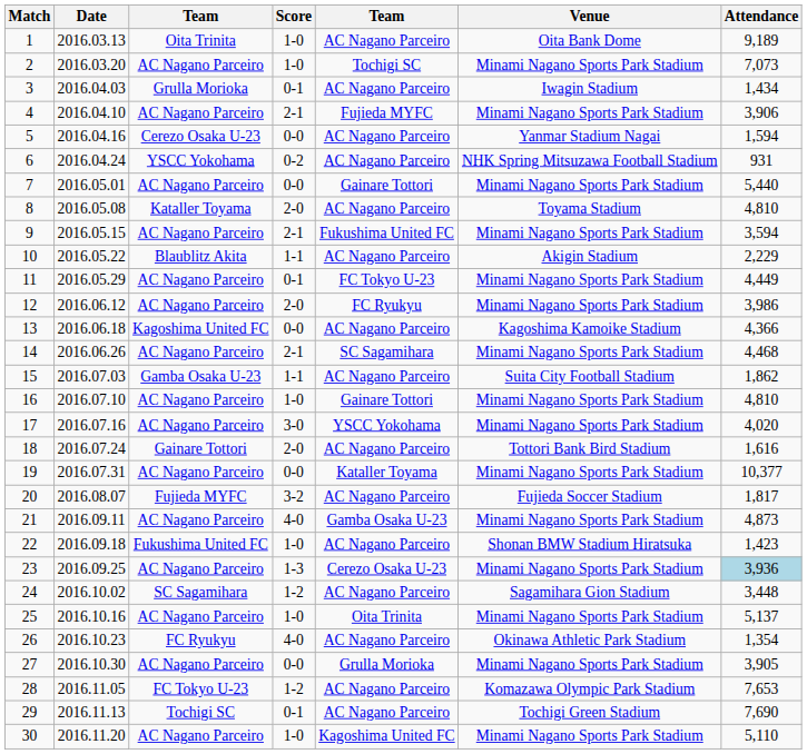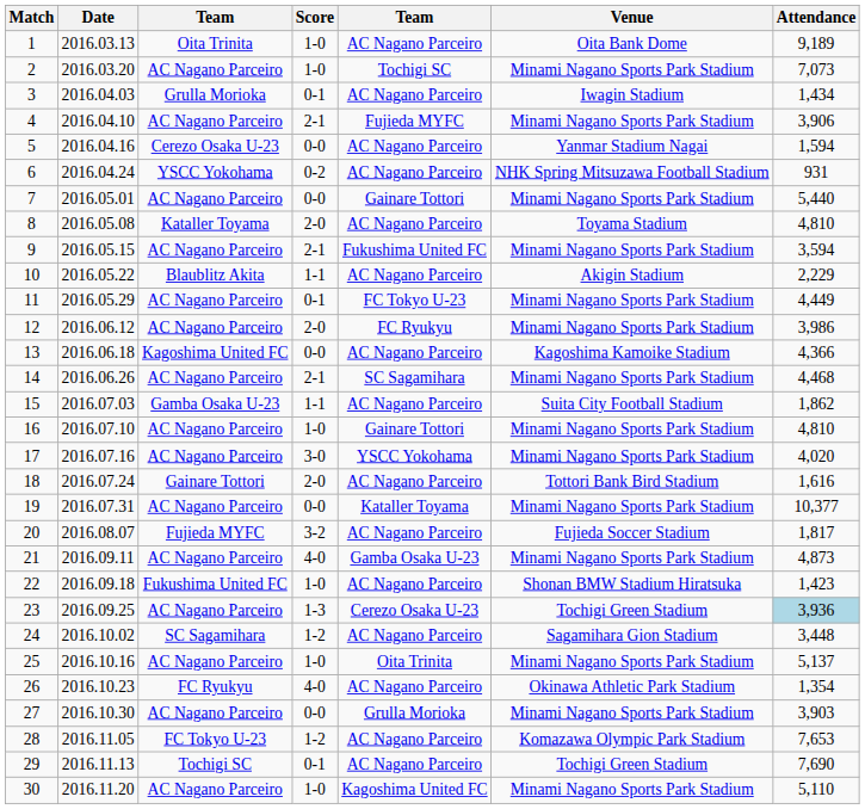23 | Venue: Minami Nagano Sports Park Stadium -> Tochigi Green Stadium
27 | Attendance: 3,905 -> 3,903
